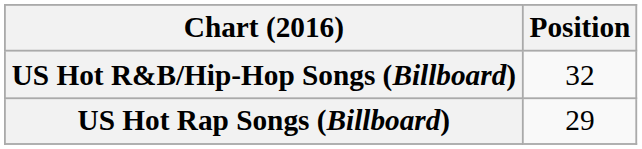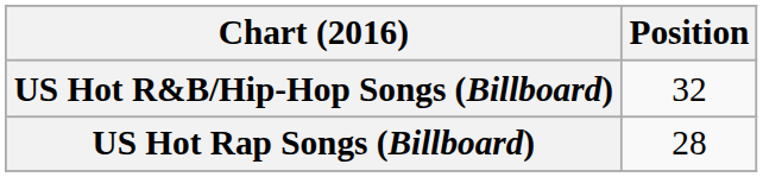US Hot Rap Songs (Billboard) | Position: 29 -> 28
